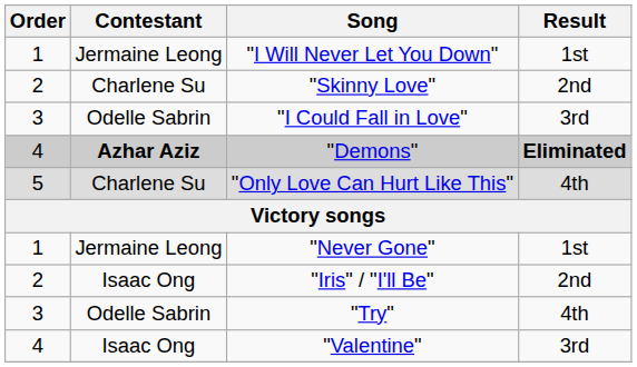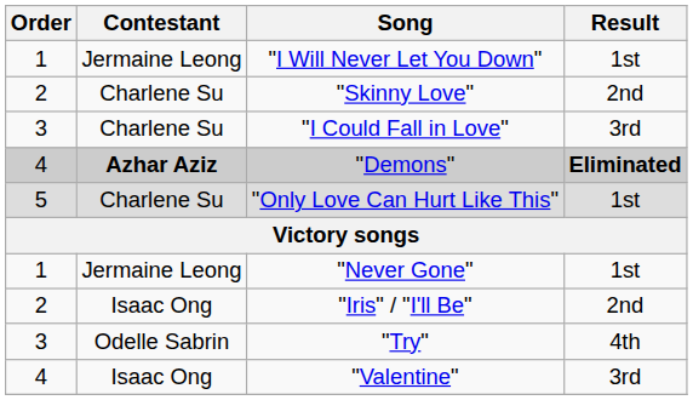"I Could Fall in Love" | Contestant: Odelle Sabrin -> Charlene Su
"Only Love Can Hurt Like This" | Result: 4th -> 1st
